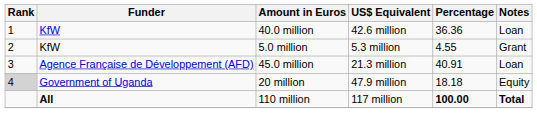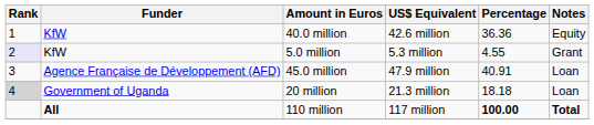40.0 million | Notes: Loan -> Equity
5.0 million | Rank: no background -> lavender background
45.0 million | US$ Equivalent: 21.3 million -> 47.9 million
20 million | US$ Equivalent: 47.9 million -> 21.3 million
20 million | Notes: Equity -> Loan
